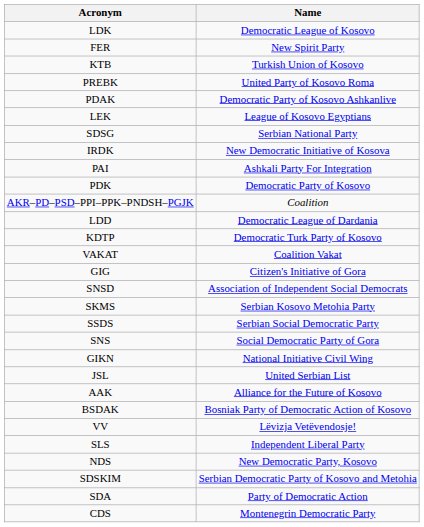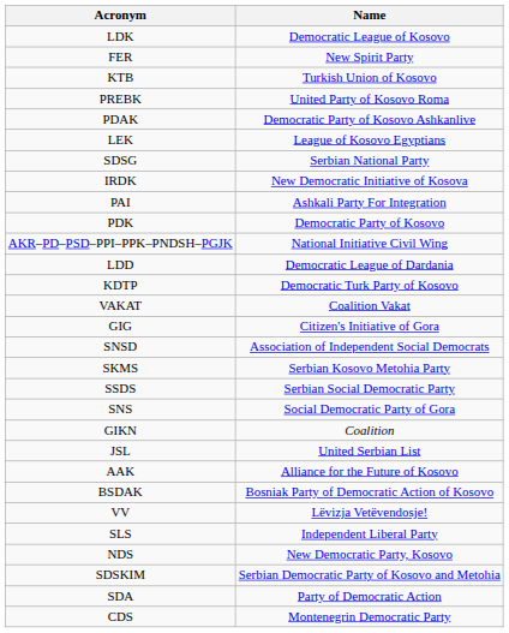AKR–PD–PSD–PPI–PPK–PNDSH–PGJK | Name: Coalition -> National Initiative Civil Wing
GIKN | Name: National Initiative Civil Wing -> Coalition
